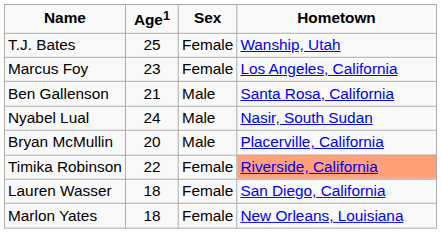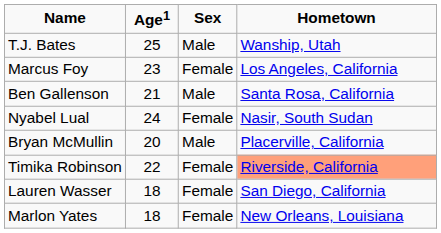T.J. Bates | column 3: Female -> Male
Nyabel Lual | column 3: Male -> Female
